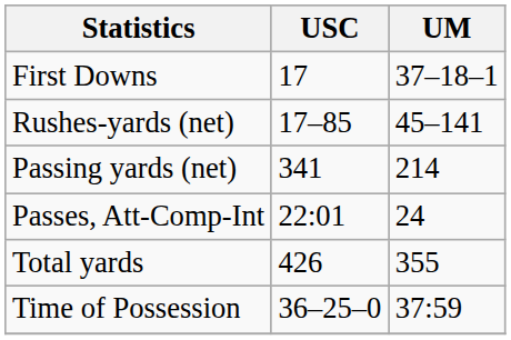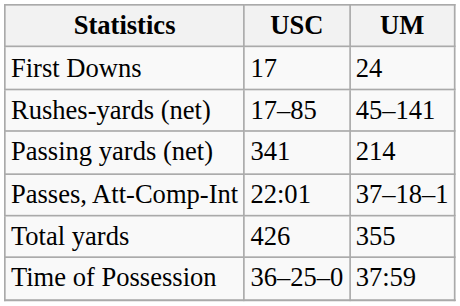First Downs | UM: 37–18–1 -> 24
Passes, Att-Comp-Int | UM: 24 -> 37–18–1
